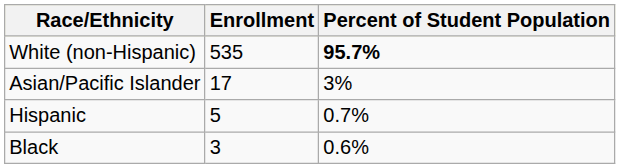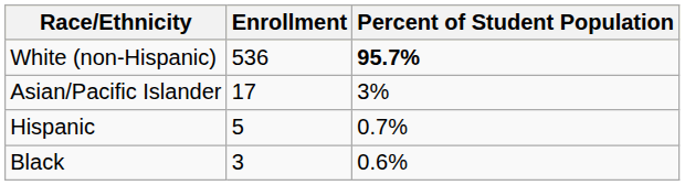White (non-Hispanic) | Enrollment: 535 -> 536
